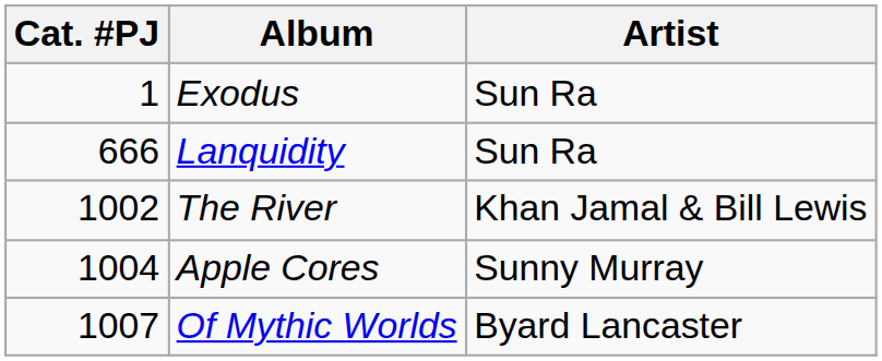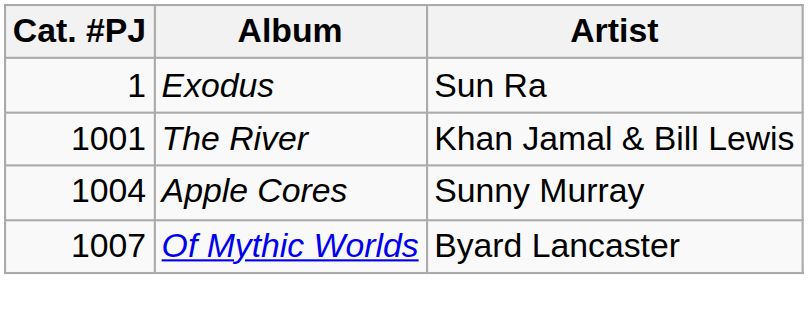- row: 666 | Lanquidity | Sun Ra
The River | Cat. #PJ: 1002 -> 1001
